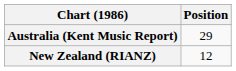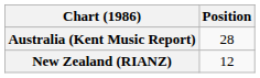Australia (Kent Music Report) | Position: 29 -> 28
